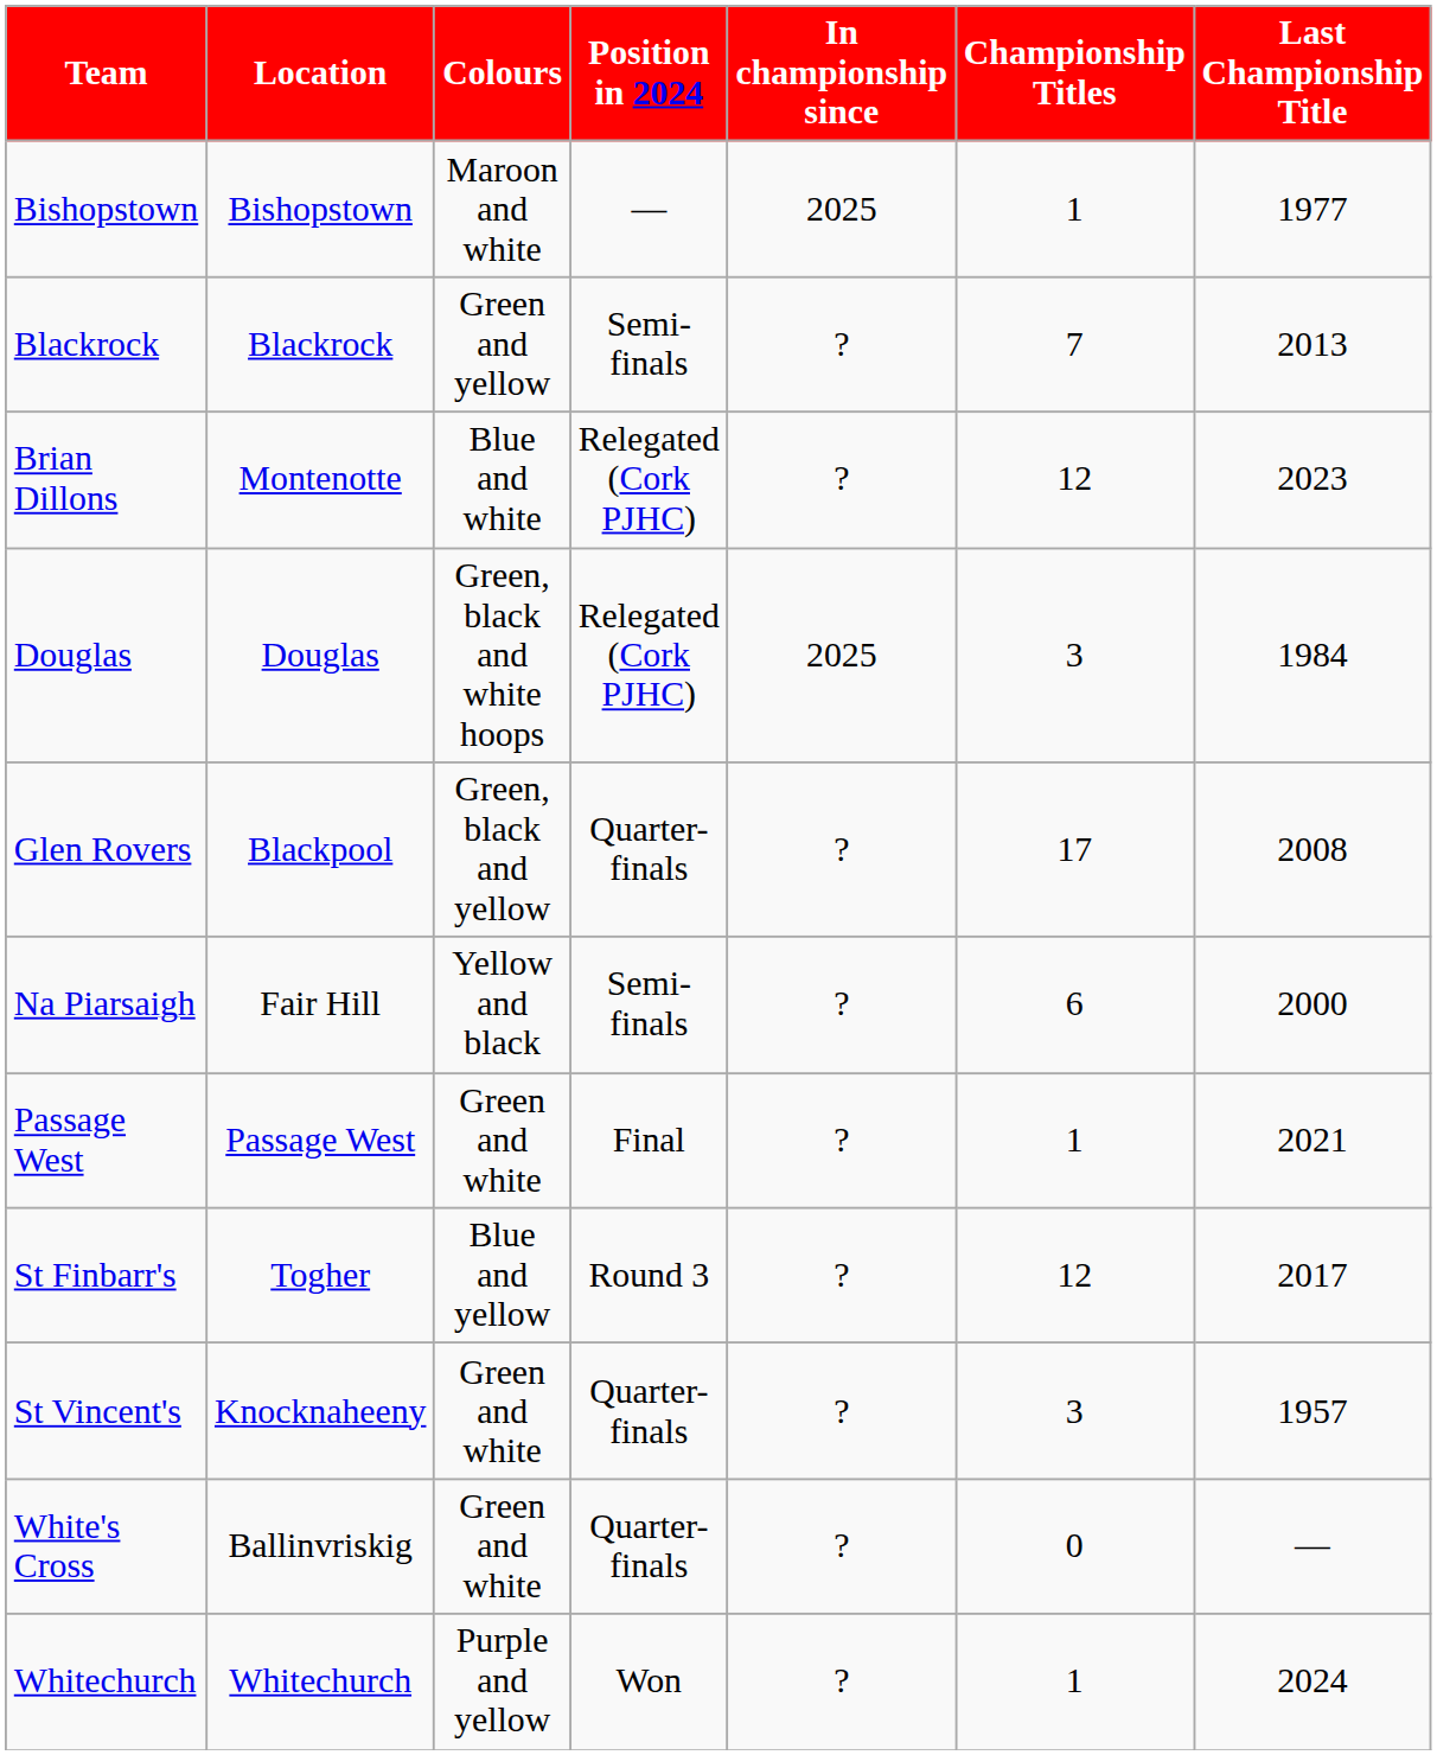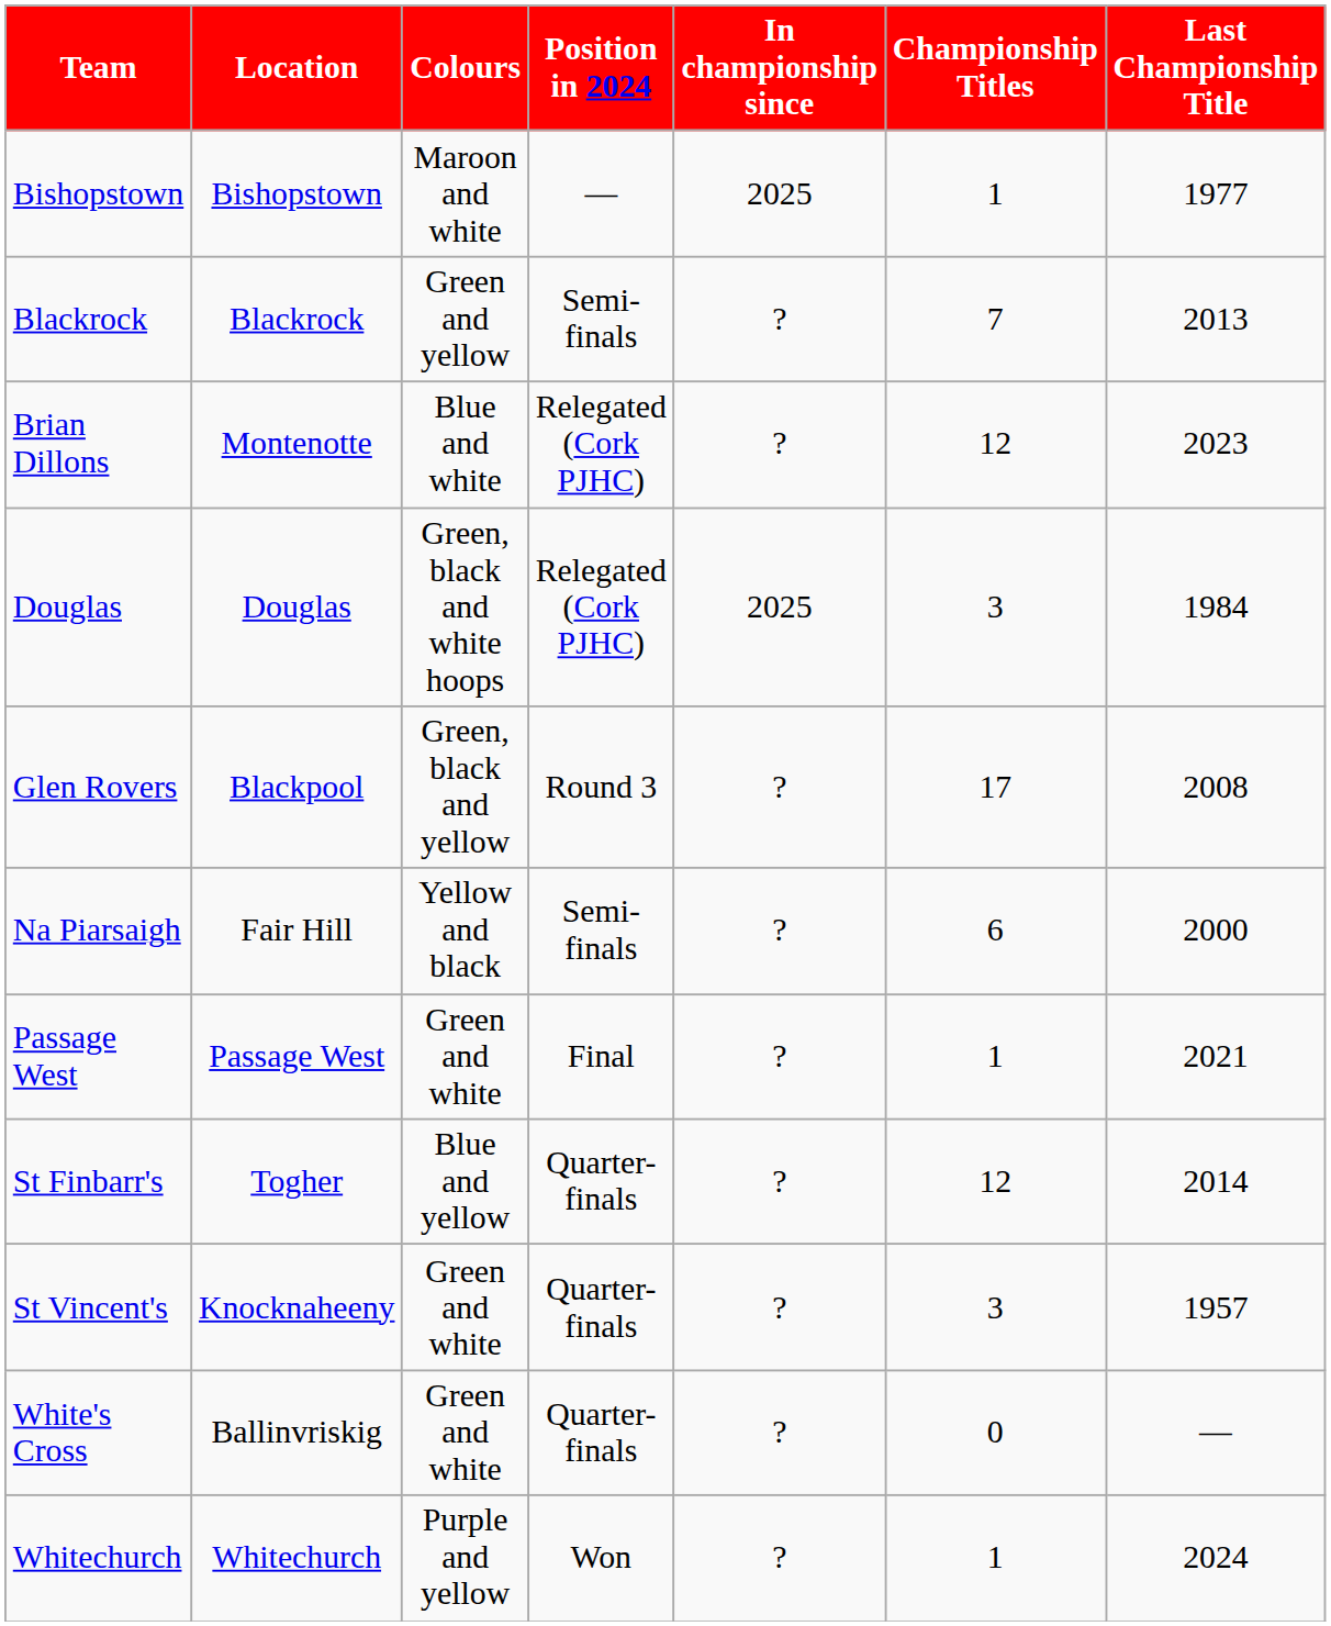Glen Rovers | Position in 2024: Quarter-finals -> Round 3
St Finbarr's | Position in 2024: Round 3 -> Quarter-finals
St Finbarr's | Last Championship Title: 2017 -> 2014
